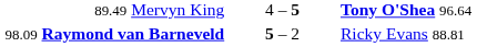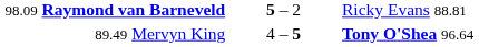rows swapped: 89.49 Mervyn King <-> 98.09 Raymond van Barneveld
